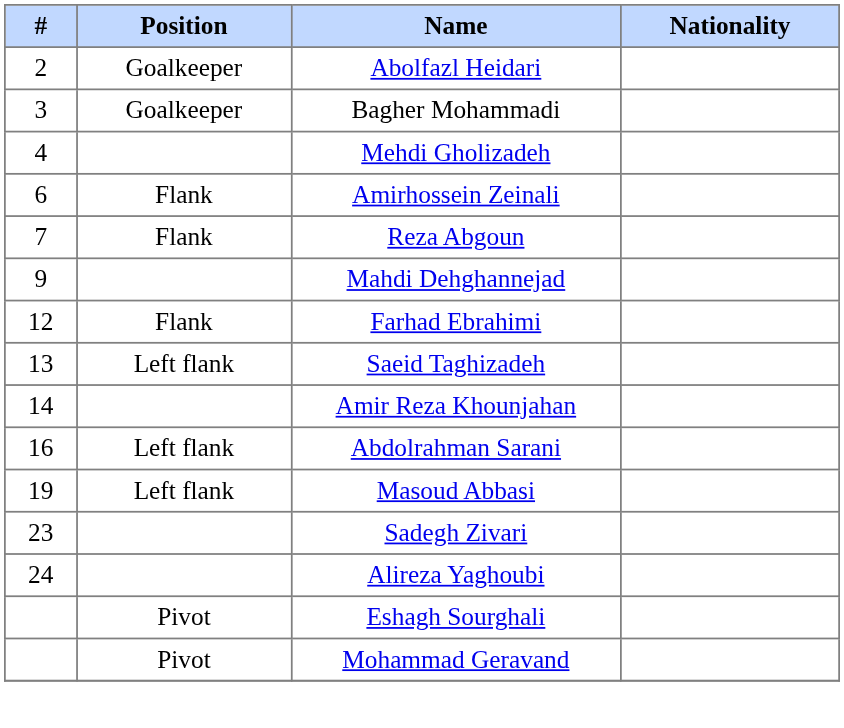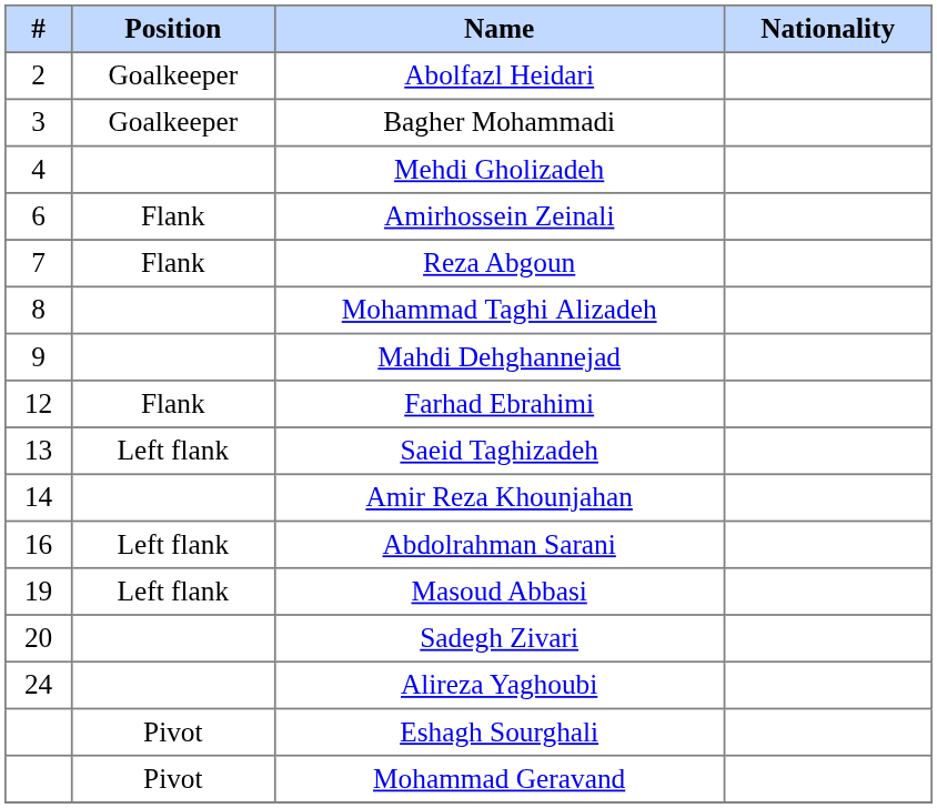+ row: 8 | Mohammad Taghi Alizadeh
Sadegh Zivari | #: 23 -> 20
